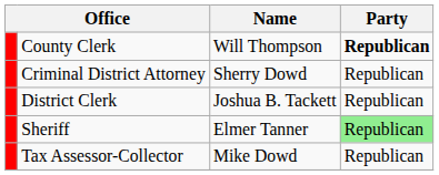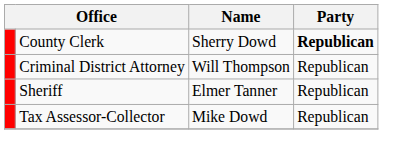County Clerk | Name: Will Thompson -> Sherry Dowd
Criminal District Attorney | Name: Sherry Dowd -> Will Thompson
- row: District Clerk | Joshua B. Tackett | Republican
Sheriff | Party: lightgreen background -> no background
